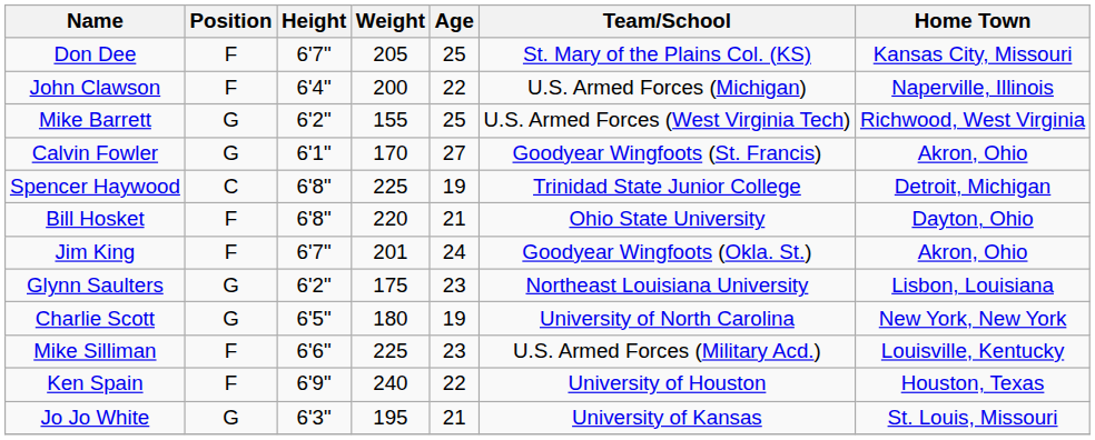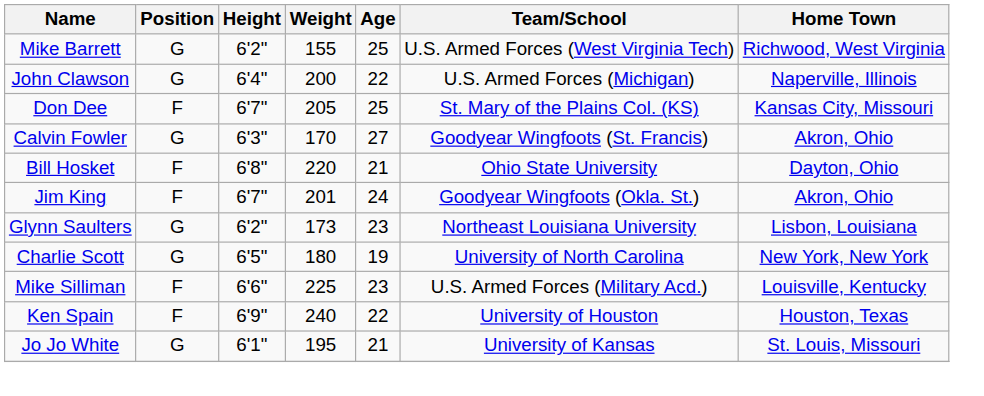rows swapped: Mike Barrett <-> Don Dee
John Clawson | Position: F -> G
Calvin Fowler | Height: 6'1" -> 6'3"
- row: Spencer Haywood | C | 6'8" | 225 | 19 | Trinidad State Junior College | Detroit, Michigan
Glynn Saulters | Weight: 175 -> 173
Jo Jo White | Height: 6'3" -> 6'1"
